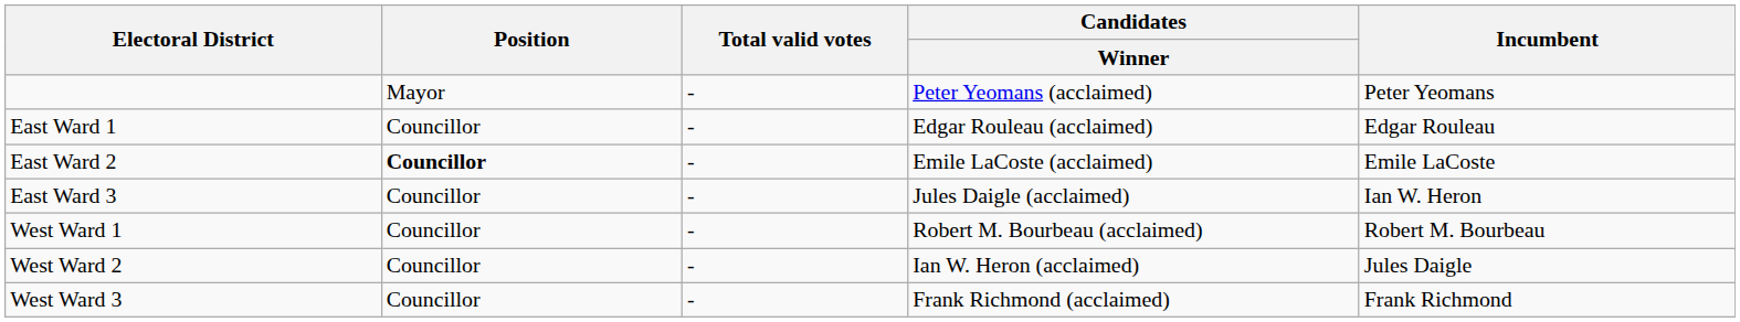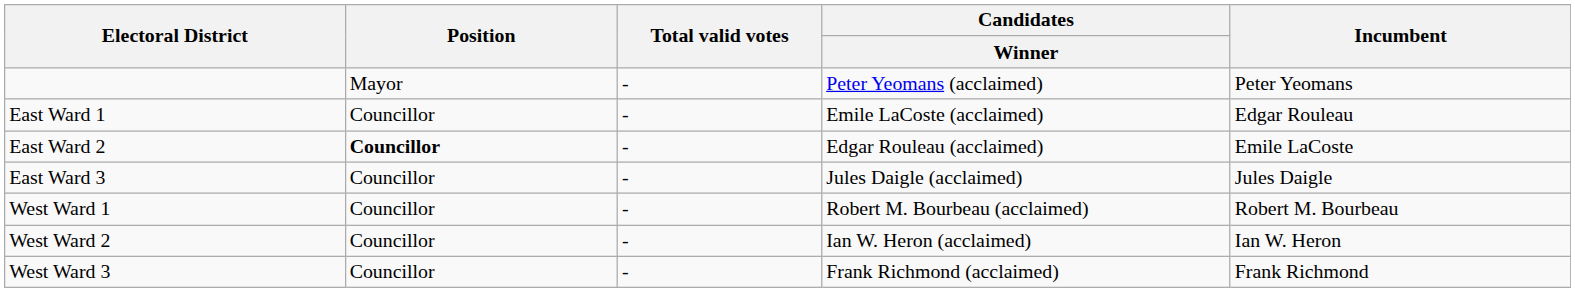East Ward 1 | Candidates / Winner: Edgar Rouleau (acclaimed) -> Emile LaCoste (acclaimed)
East Ward 2 | Candidates / Winner: Emile LaCoste (acclaimed) -> Edgar Rouleau (acclaimed)
East Ward 3 | Incumbent: Ian W. Heron -> Jules Daigle
West Ward 2 | Incumbent: Jules Daigle -> Ian W. Heron
